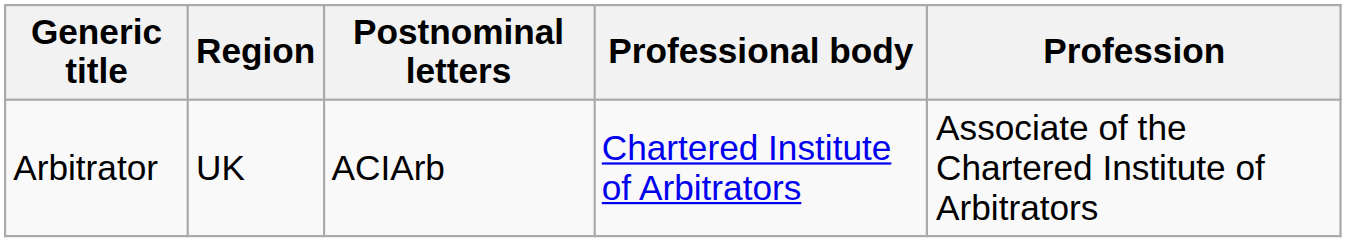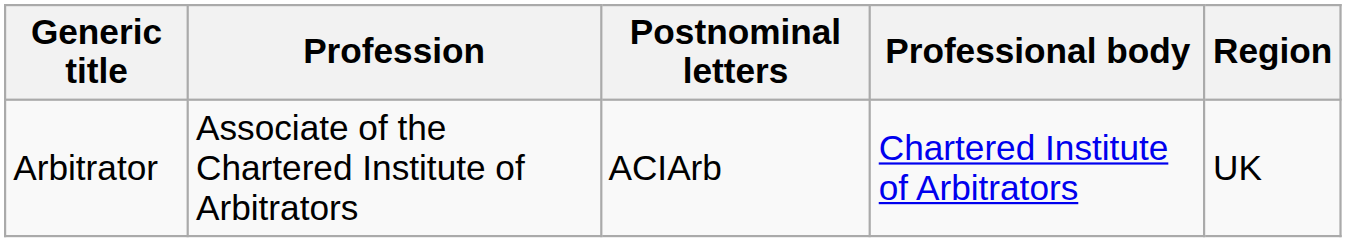columns swapped: Profession <-> Region
